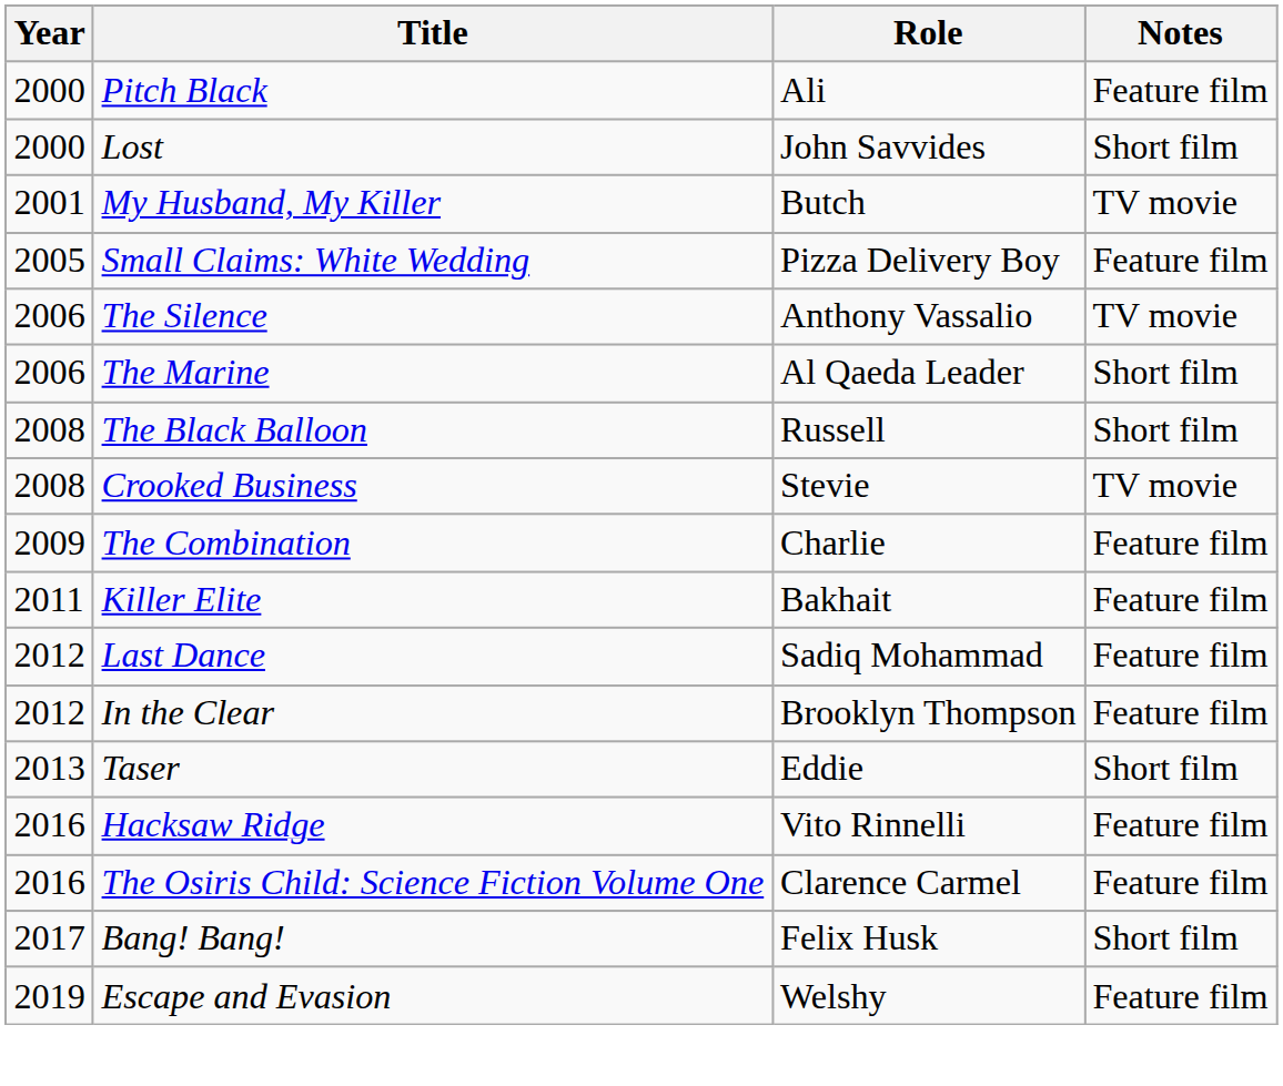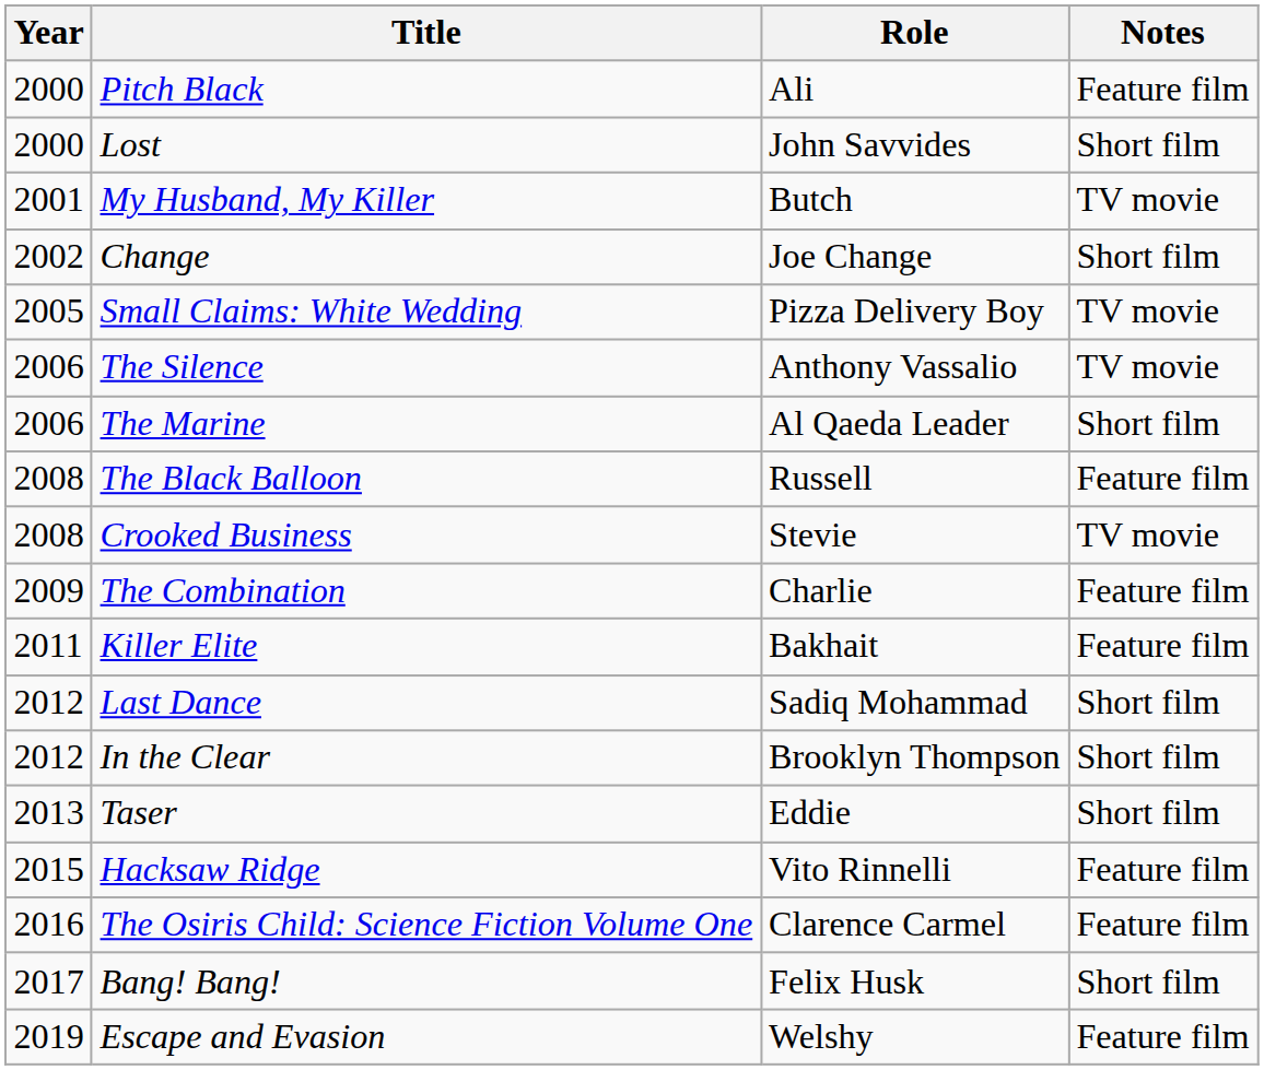+ row: 2002 | Change | Joe Change | Short film
Small Claims: White Wedding | Notes: Feature film -> TV movie
The Black Balloon | Notes: Short film -> Feature film
Last Dance | Notes: Feature film -> Short film
In the Clear | Notes: Feature film -> Short film
Hacksaw Ridge | Year: 2016 -> 2015
